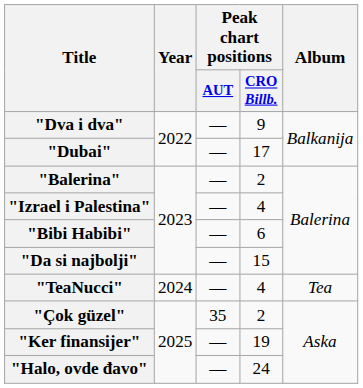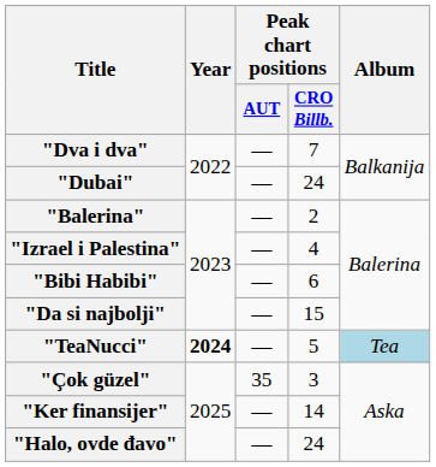"Dva i dva" | Peak chart positions / CRO Billb.: 9 -> 7
"Dubai" | Peak chart positions / CRO Billb.: 17 -> 24
"TeaNucci" | Year: normal -> bold
"TeaNucci" | Peak chart positions / CRO Billb.: 4 -> 5
"TeaNucci" | Album: no background -> lightblue background
"Çok güzel" | Peak chart positions / CRO Billb.: 2 -> 3
"Ker finansijer" | Peak chart positions / CRO Billb.: 19 -> 14
